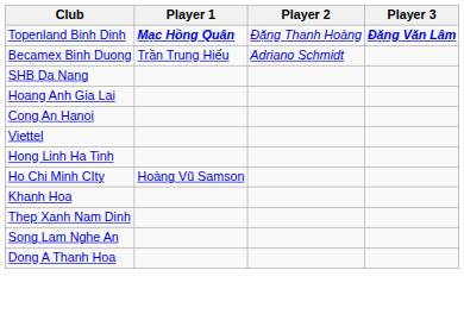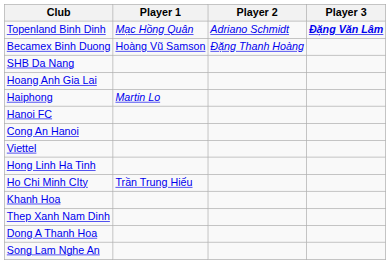Topenland Binh Dinh | Player 1: bold -> normal
Topenland Binh Dinh | Player 2: Đặng Thanh Hoàng -> Adriano Schmidt
Becamex Binh Duong | Player 1: Trần Trung Hiếu -> Hoàng Vũ Samson
Becamex Binh Duong | Player 2: Adriano Schmidt -> Đặng Thanh Hoàng
+ row: Haiphong | Martin Lo
+ row: Hanoi FC
Ho Chi Minh CIty | Player 1: Hoàng Vũ Samson -> Trần Trung Hiếu
rows swapped: Song Lam Nghe An <-> Dong A Thanh Hoa
